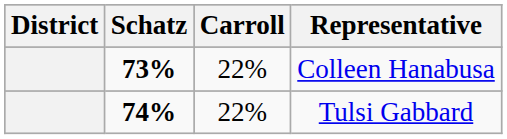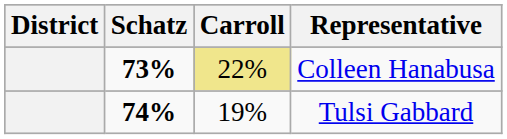Colleen Hanabusa | Carroll: no background -> khaki background
Tulsi Gabbard | Carroll: 22% -> 19%
